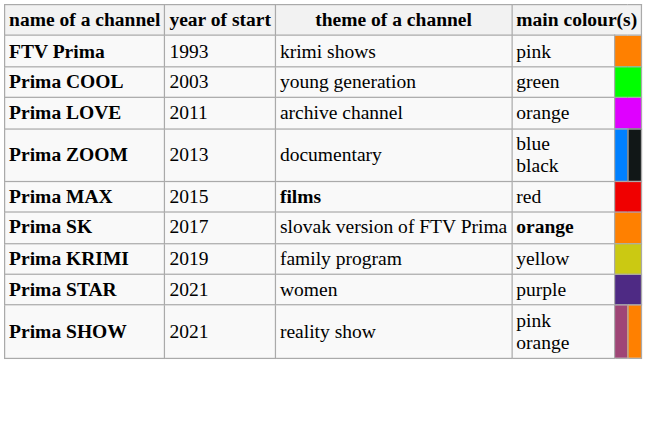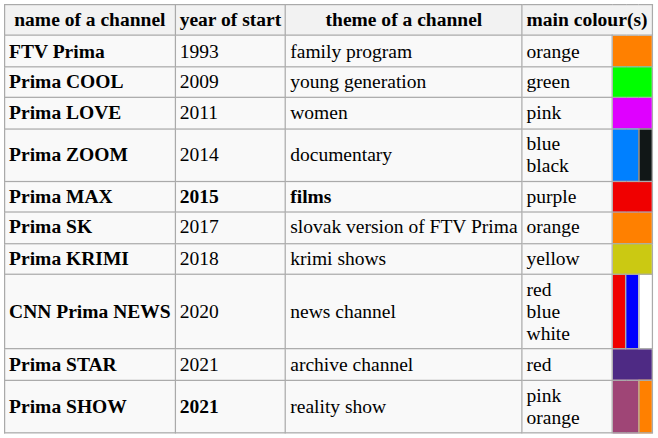FTV Prima | theme of a channel: krimi shows -> family program
FTV Prima | column 4: pink -> orange
Prima COOL | year of start: 2003 -> 2009
Prima LOVE | theme of a channel: archive channel -> women
Prima LOVE | column 4: orange -> pink
Prima ZOOM | year of start: 2013 -> 2014
Prima MAX | year of start: normal -> bold
Prima MAX | column 4: red -> purple
Prima SK | column 4: bold -> normal
Prima KRIMI | year of start: 2019 -> 2018
Prima KRIMI | theme of a channel: family program -> krimi shows
+ row: CNN Prima NEWS | 2020 | news channel | red blue white
Prima STAR | theme of a channel: women -> archive channel
Prima STAR | column 4: purple -> red
Prima SHOW | year of start: normal -> bold
